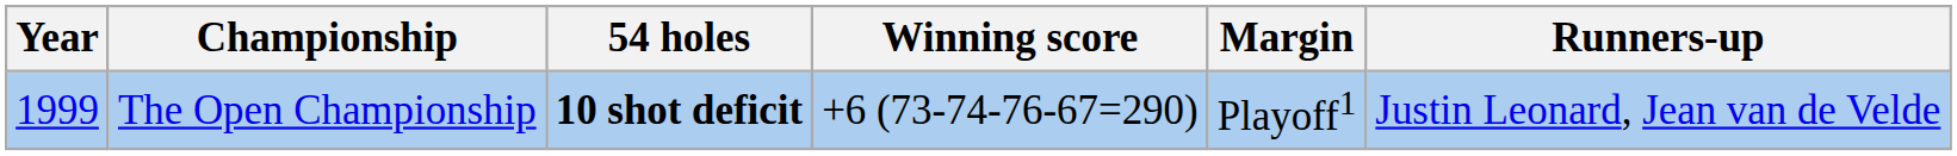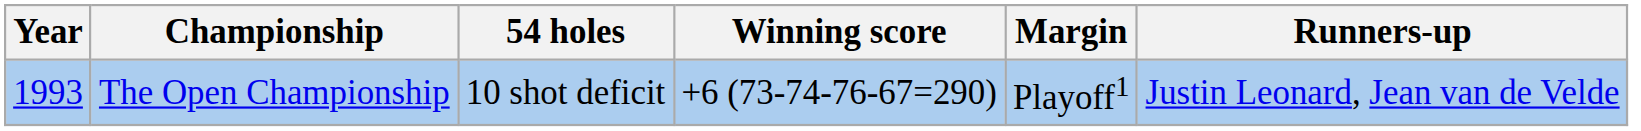The Open Championship | Year: 1999 -> 1993
The Open Championship | 54 holes: bold -> normal
